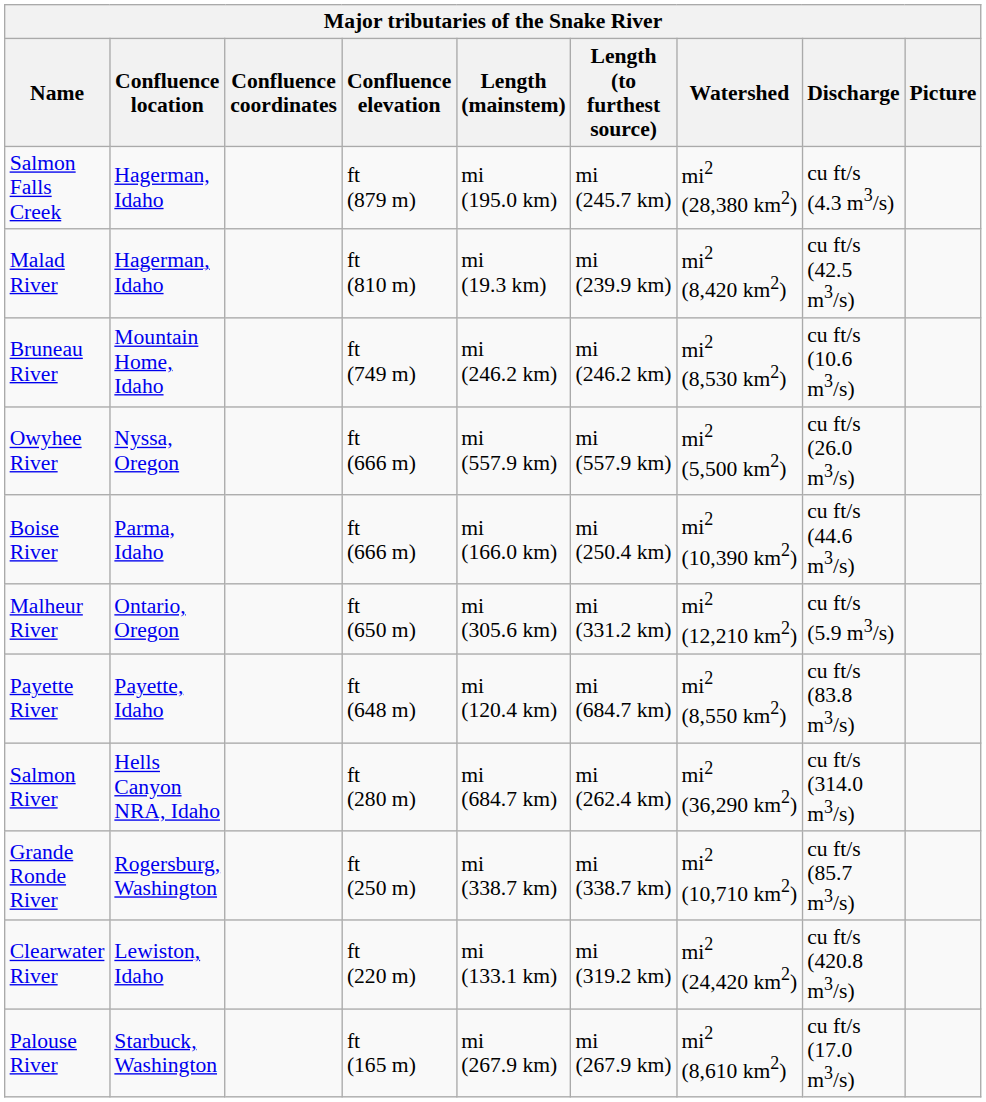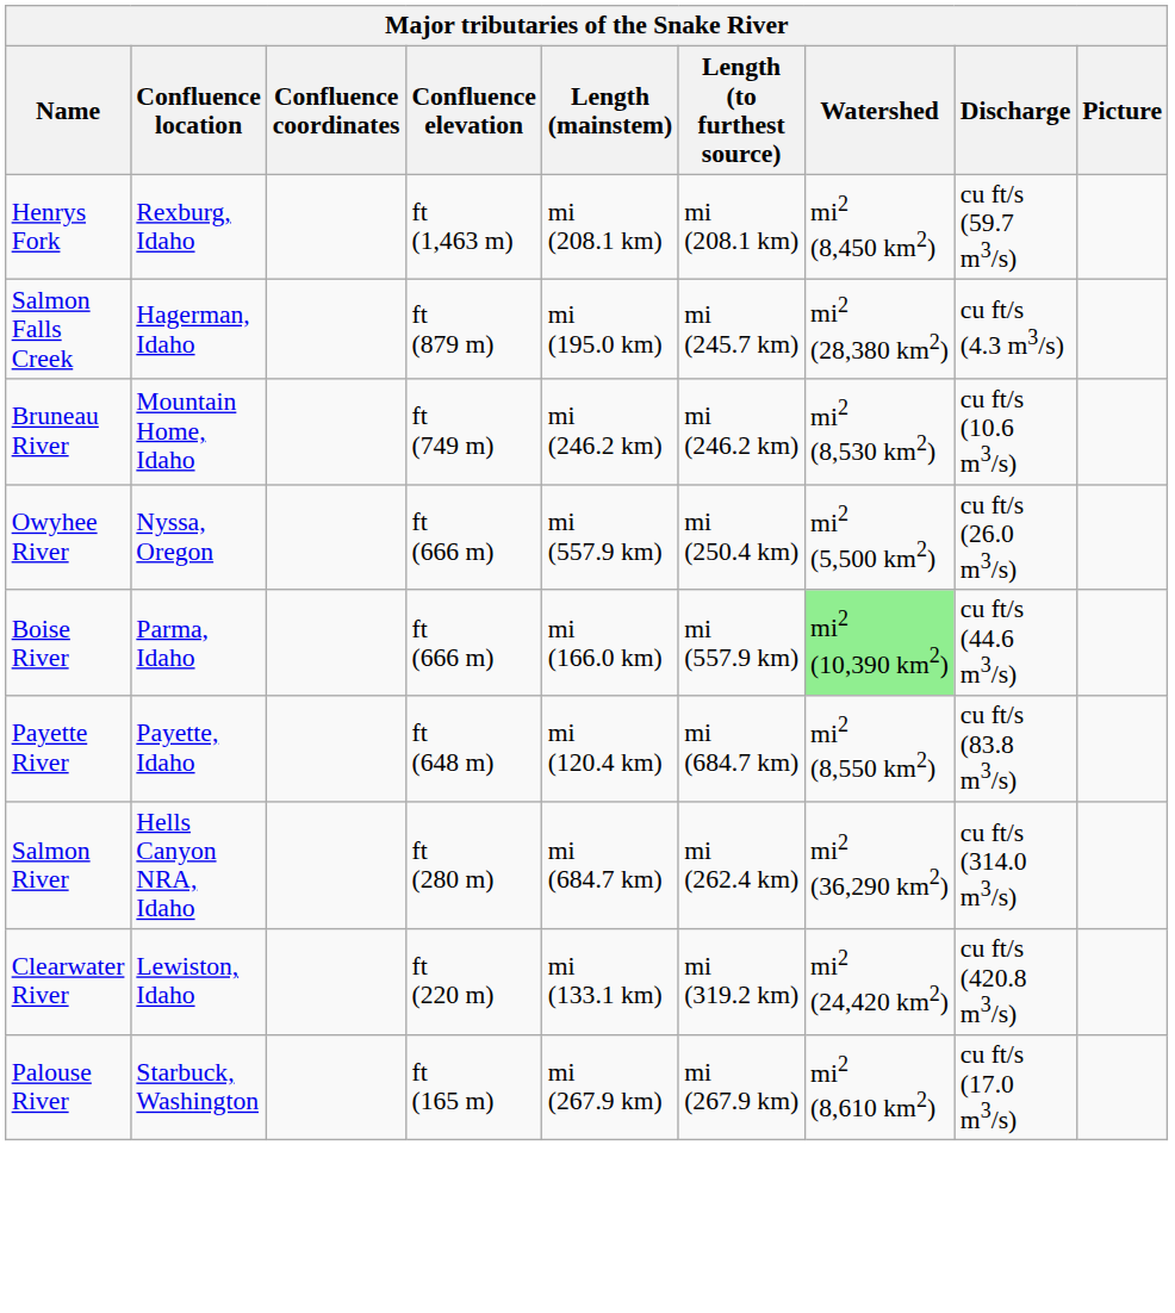+ row: Henrys Fork | Rexburg, Idaho | ft (1,463 m) | mi (208.1 km) | mi (208.1 km) | mi2 (8,450 km2) | cu ft/s (59.7 m3/s)
- row: Malad River | Hagerman, Idaho | ft (810 m) | mi (19.3 km) | mi (239.9 km) | mi2 (8,420 km2) | cu ft/s (42.5 m3/s)
Owyhee River | Length (to furthest source): mi (557.9 km) -> mi (250.4 km)
Boise River | Length (to furthest source): mi (250.4 km) -> mi (557.9 km)
Boise River | Watershed: no background -> lightgreen background
- row: Malheur River | Ontario, Oregon | ft (650 m) | mi (305.6 km) | mi (331.2 km) | mi2 (12,210 km2) | cu ft/s (5.9 m3/s)
- row: Grande Ronde River | Rogersburg, Washington | ft (250 m) | mi (338.7 km) | mi (338.7 km) | mi2 (10,710 km2) | cu ft/s (85.7 m3/s)
